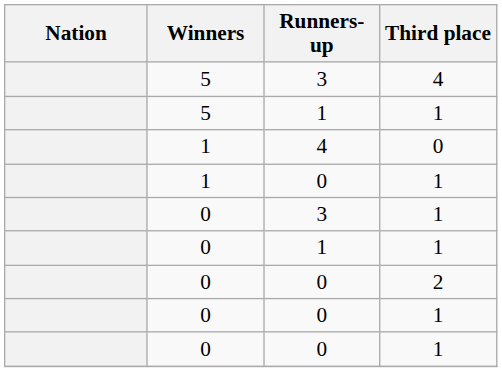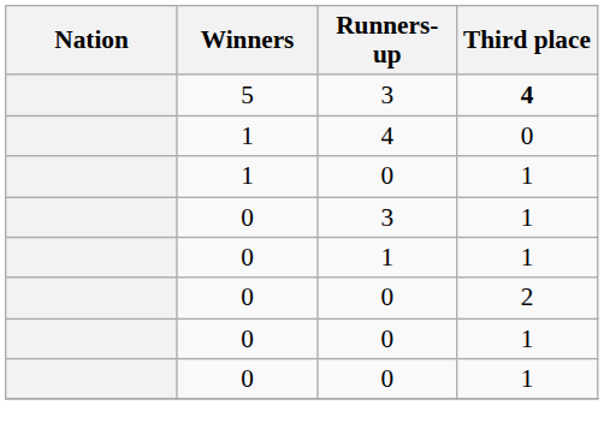5 / 3 | Third place: normal -> bold
- row: 5 | 1 | 1
